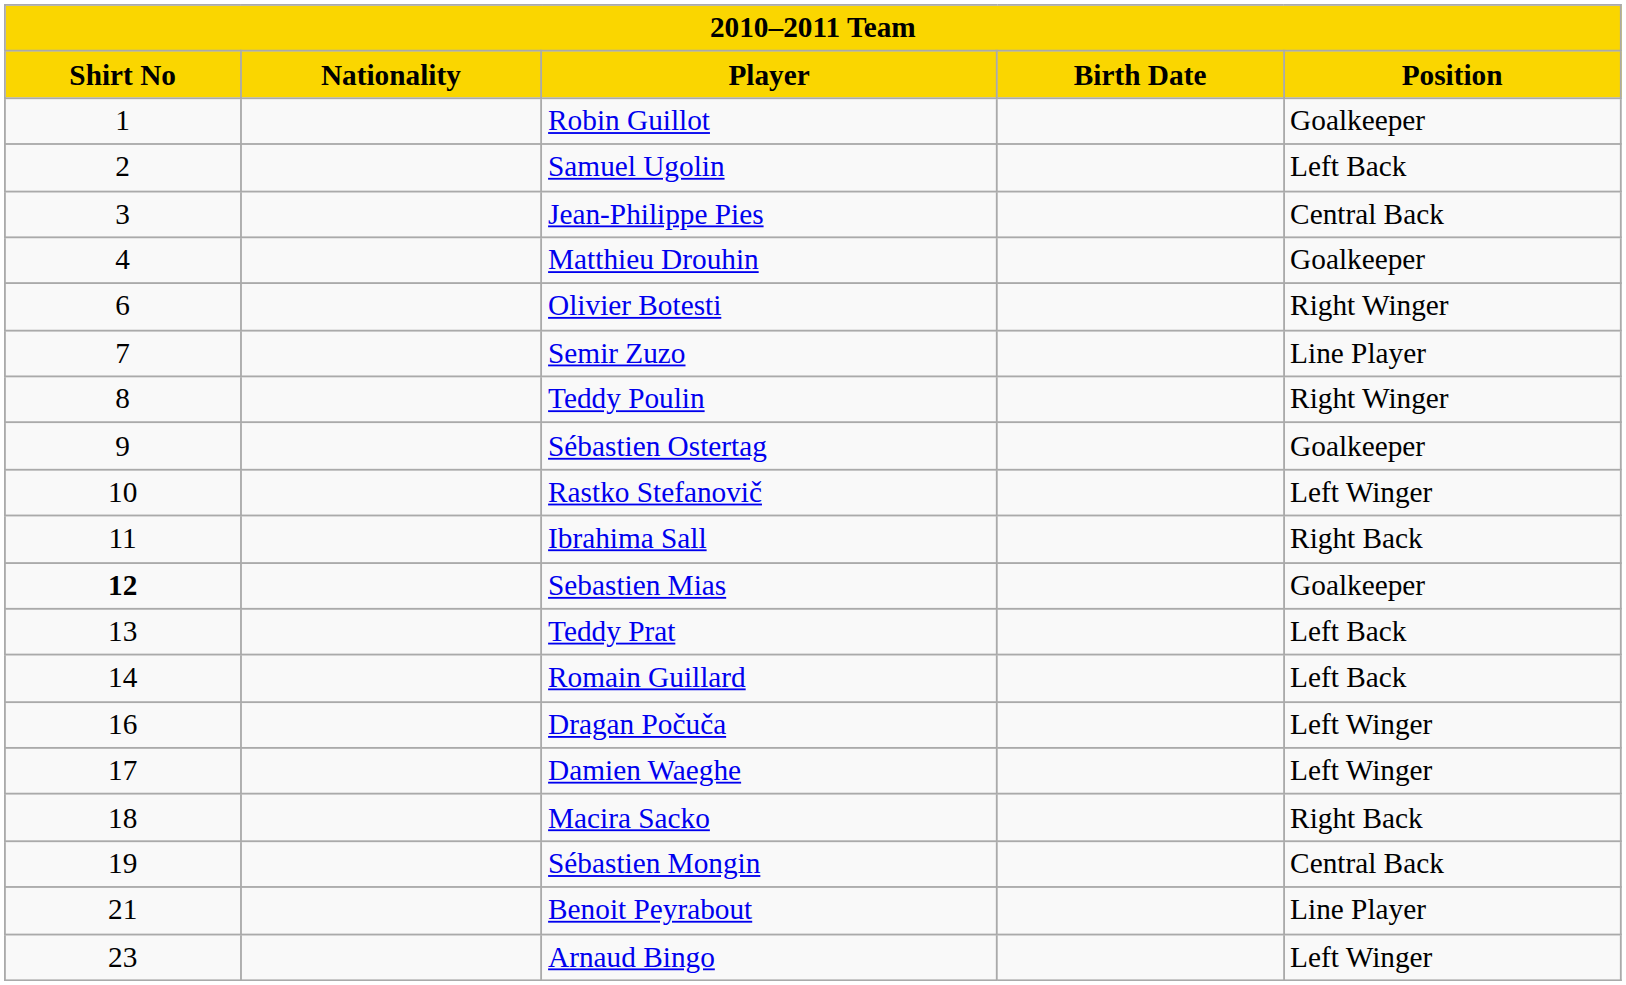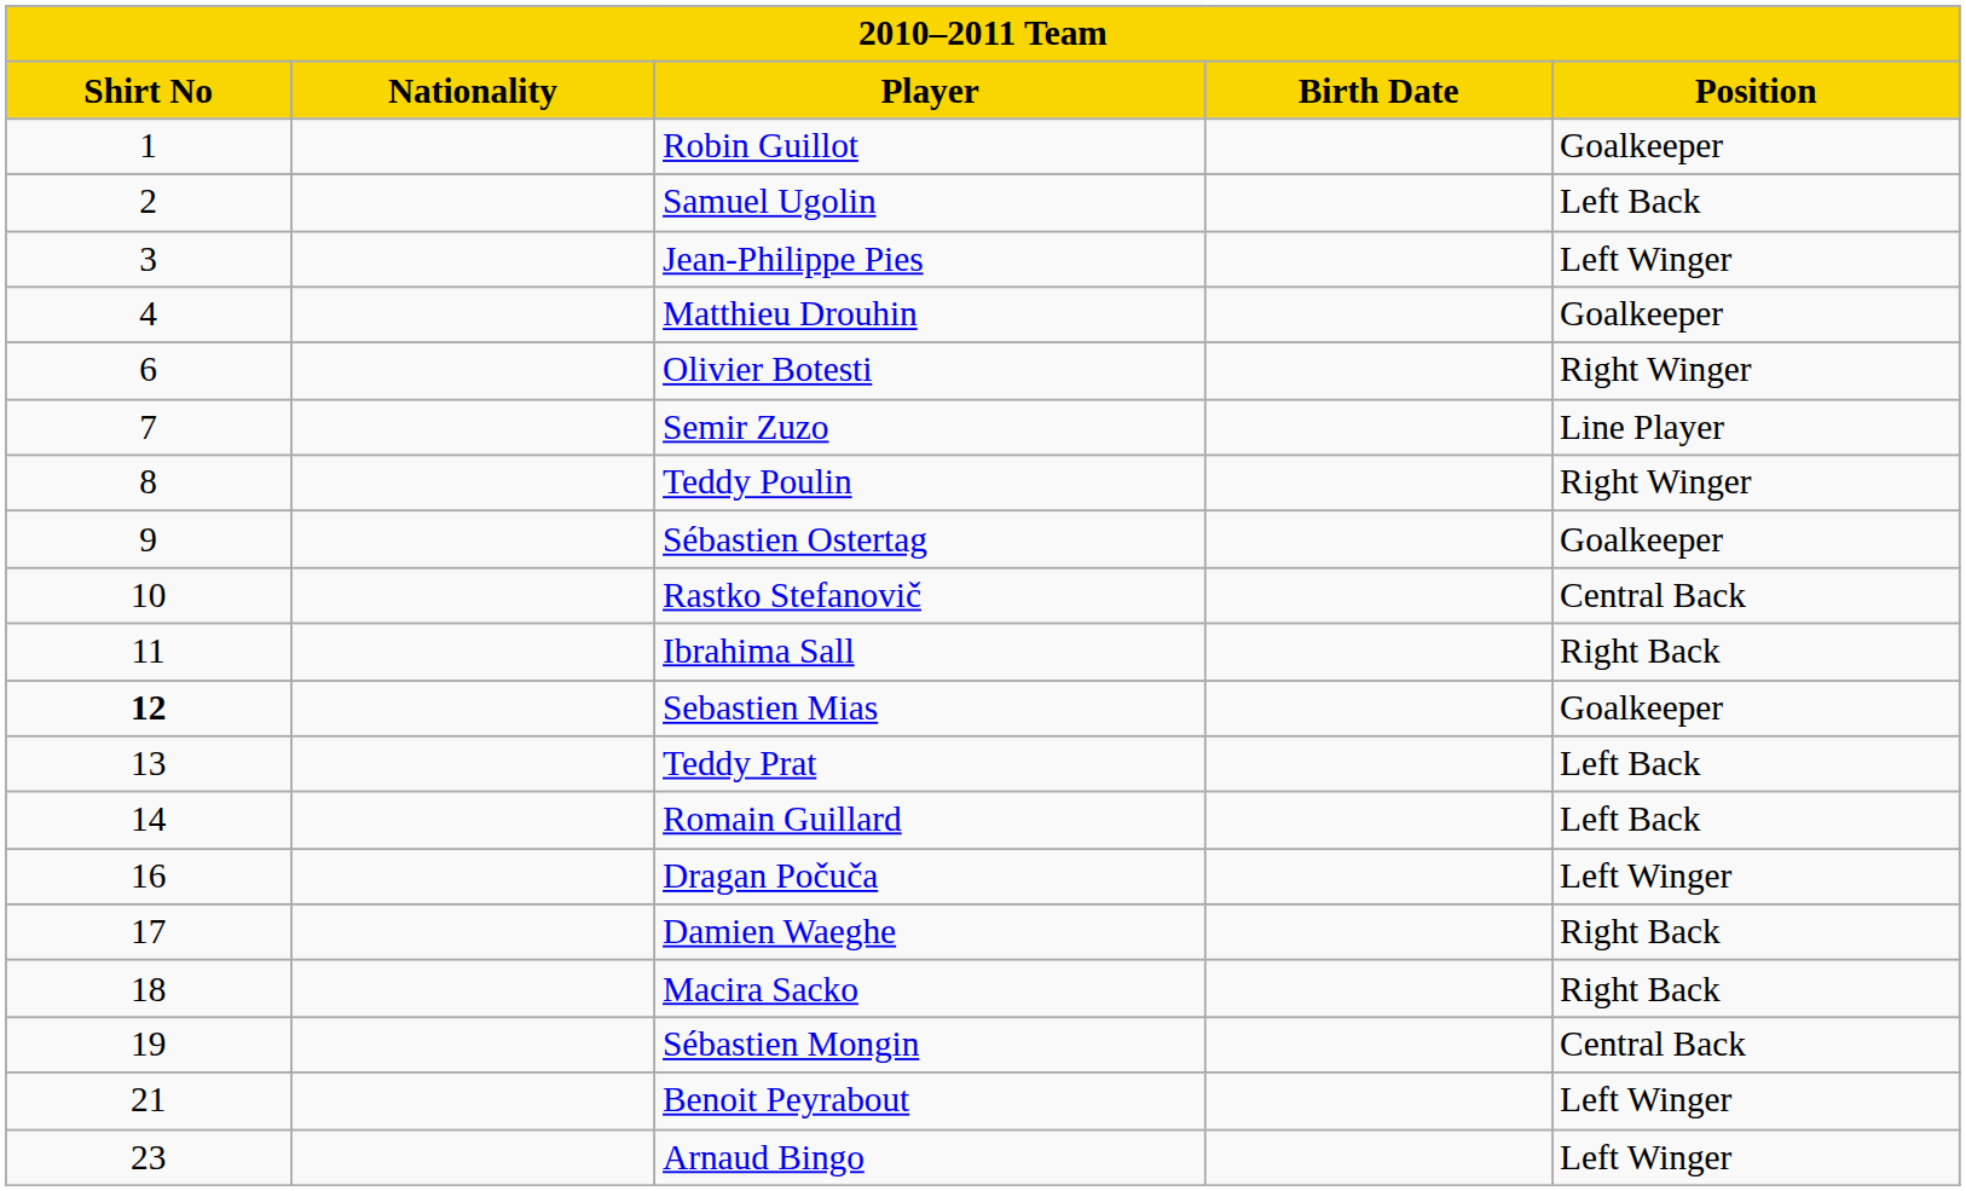Jean-Philippe Pies | Position: Central Back -> Left Winger
Rastko Stefanovič | Position: Left Winger -> Central Back
Damien Waeghe | Position: Left Winger -> Right Back
Benoit Peyrabout | Position: Line Player -> Left Winger
